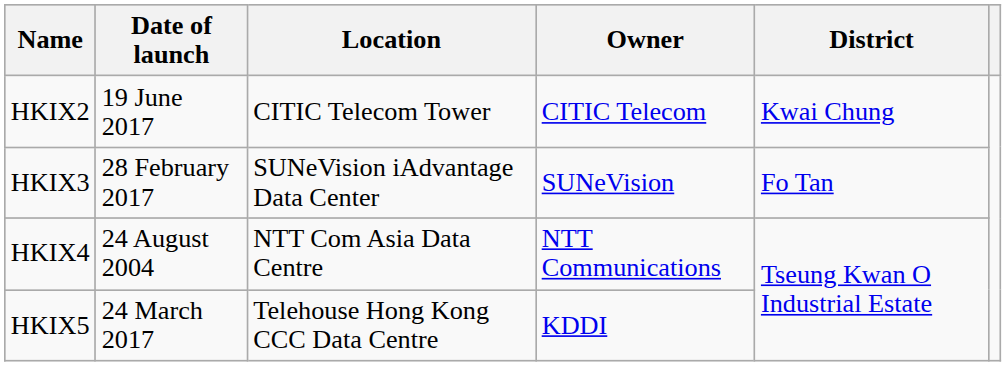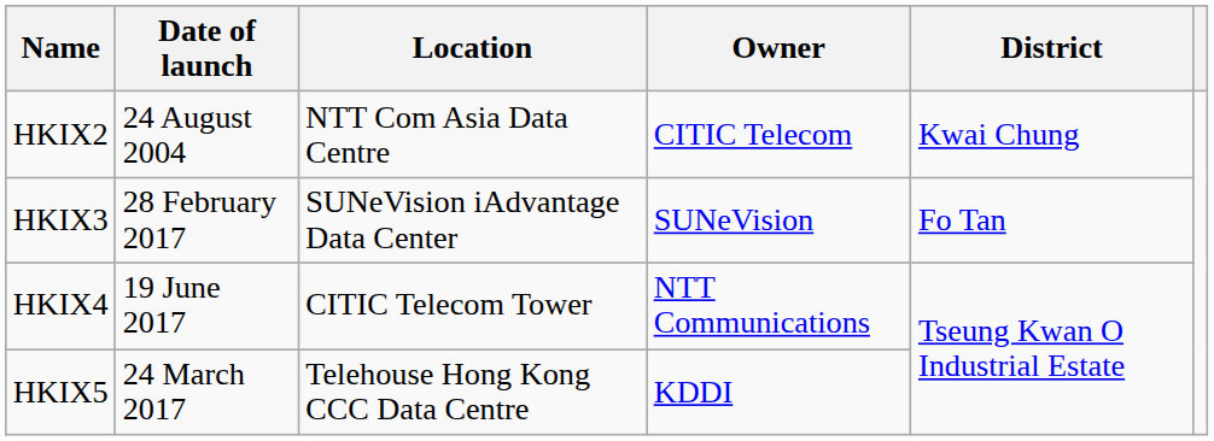HKIX2 | Date of launch: 19 June 2017 -> 24 August 2004
HKIX2 | Location: CITIC Telecom Tower -> NTT Com Asia Data Centre
HKIX4 | Date of launch: 24 August 2004 -> 19 June 2017
HKIX4 | Location: NTT Com Asia Data Centre -> CITIC Telecom Tower
